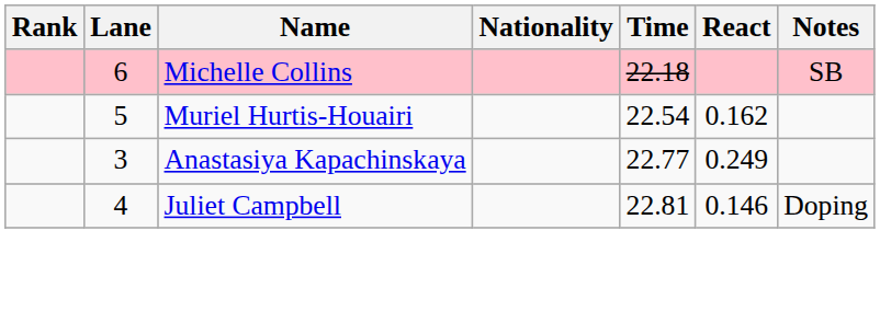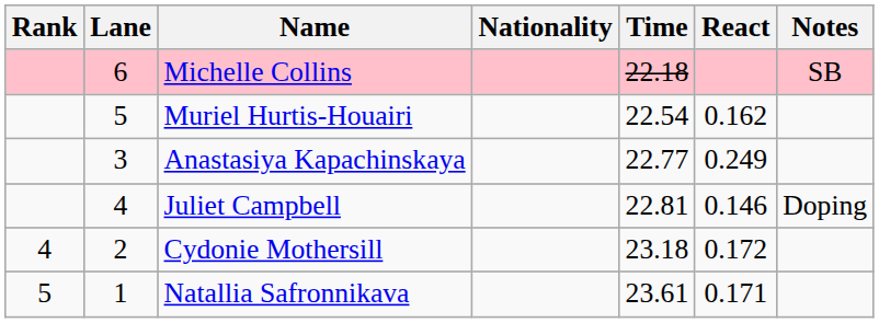+ row: 4 | 2 | Cydonie Mothersill | 23.18 | 0.172
+ row: 5 | 1 | Natallia Safronnikava | 23.61 | 0.171
